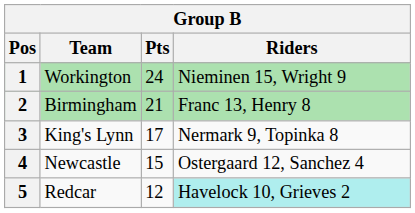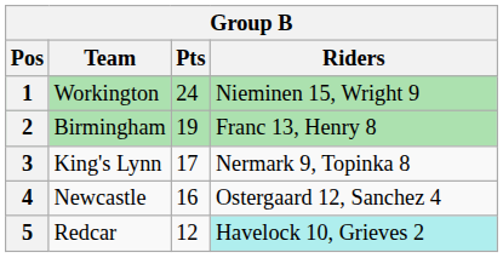2 | Pts: 21 -> 19
4 | Pts: 15 -> 16
